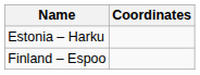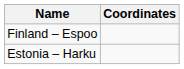rows swapped: Estonia – Harku <-> Finland – Espoo
